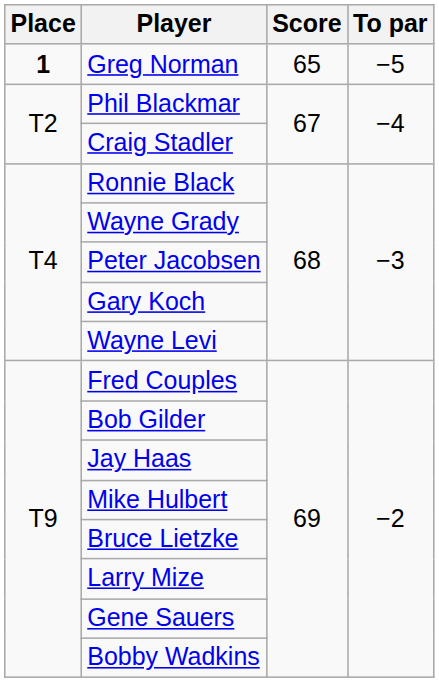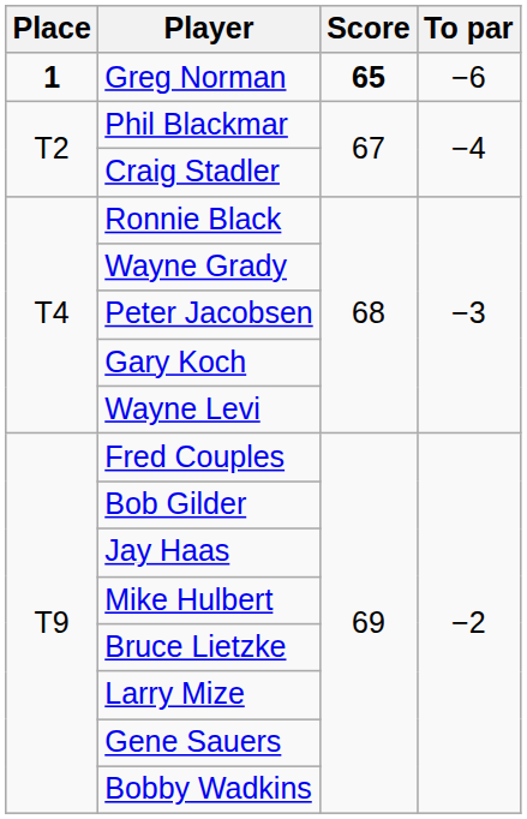Greg Norman | Score: normal -> bold
Greg Norman | To par: −5 -> −6
